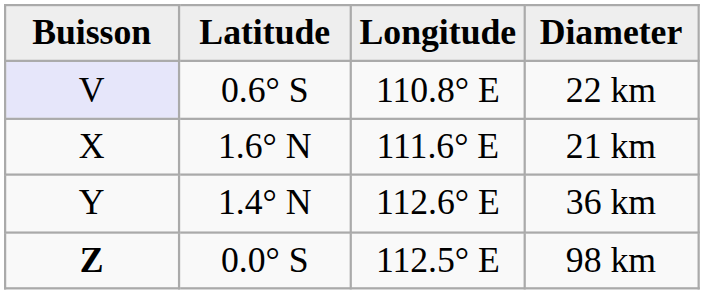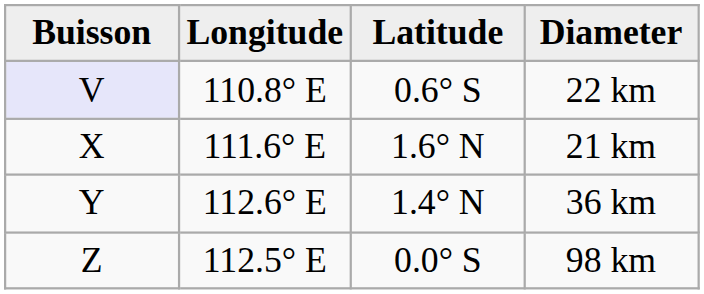columns swapped: Latitude <-> Longitude
98 km | Buisson: bold -> normal
